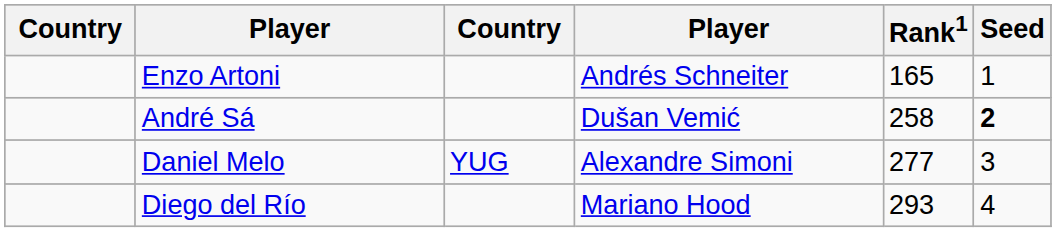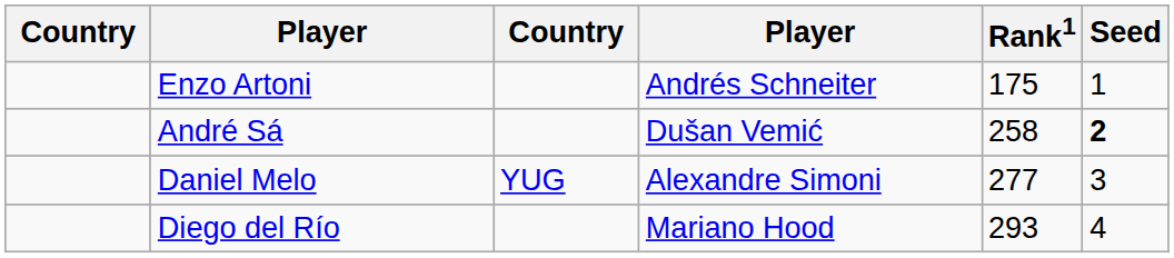Enzo Artoni | Rank1: 165 -> 175
